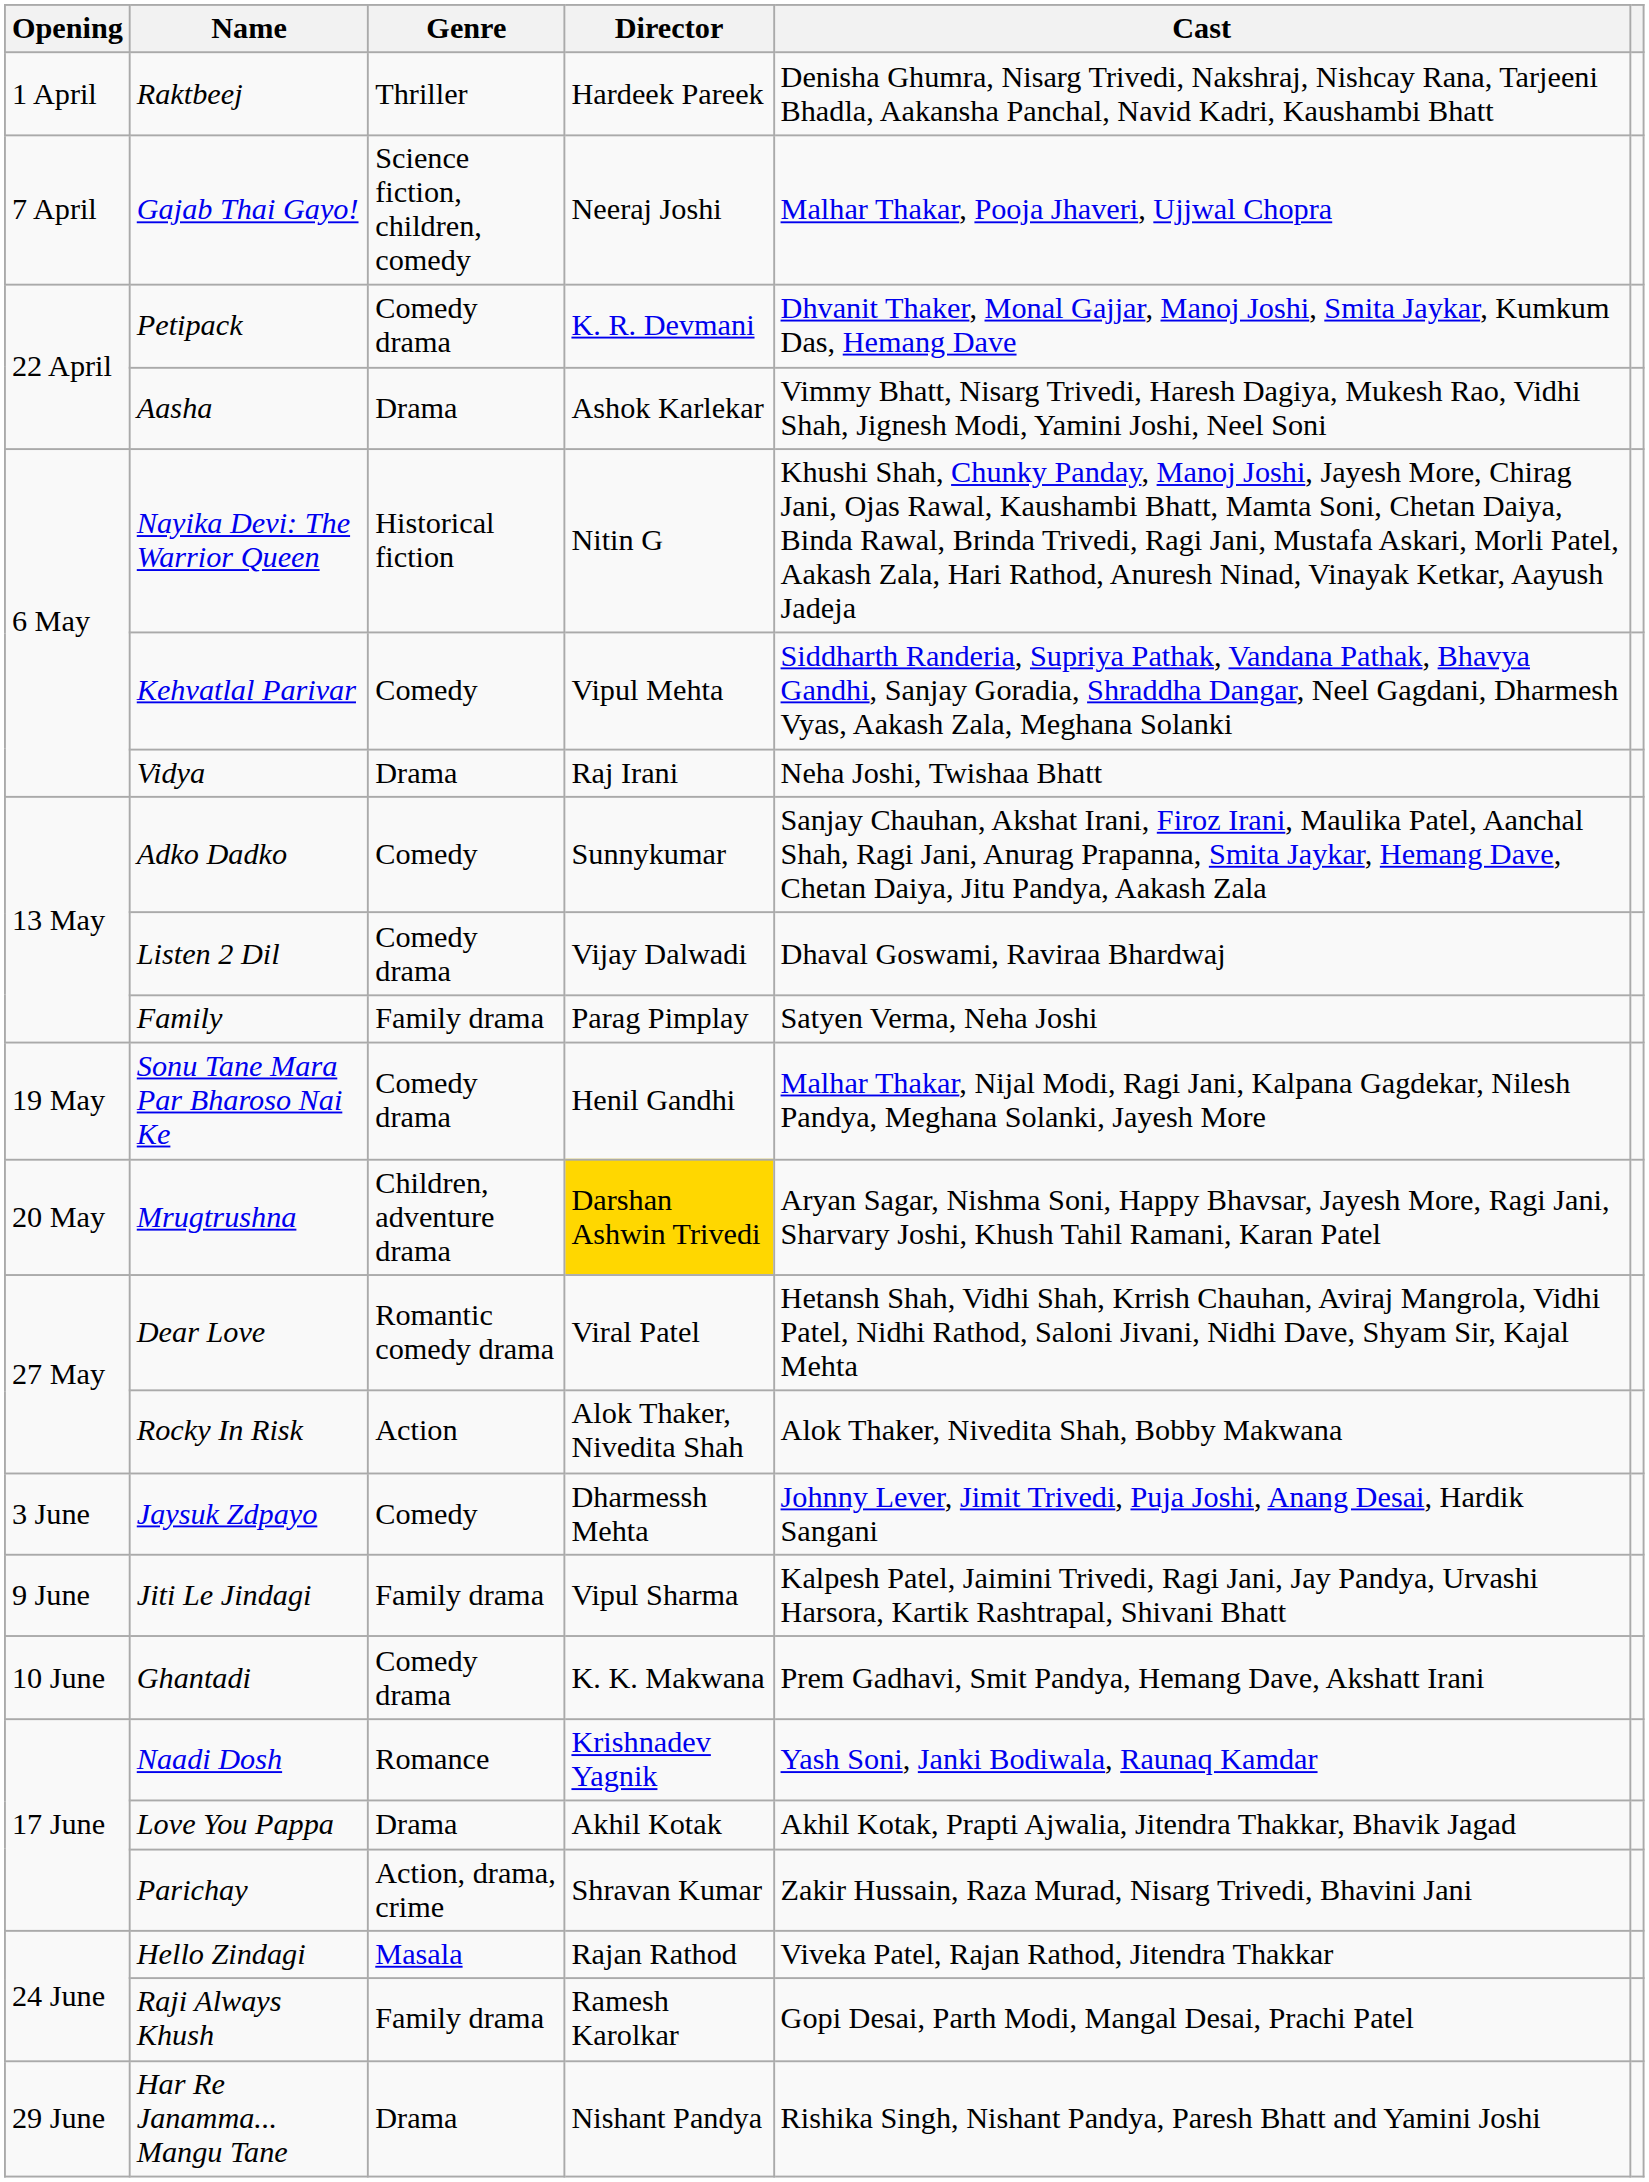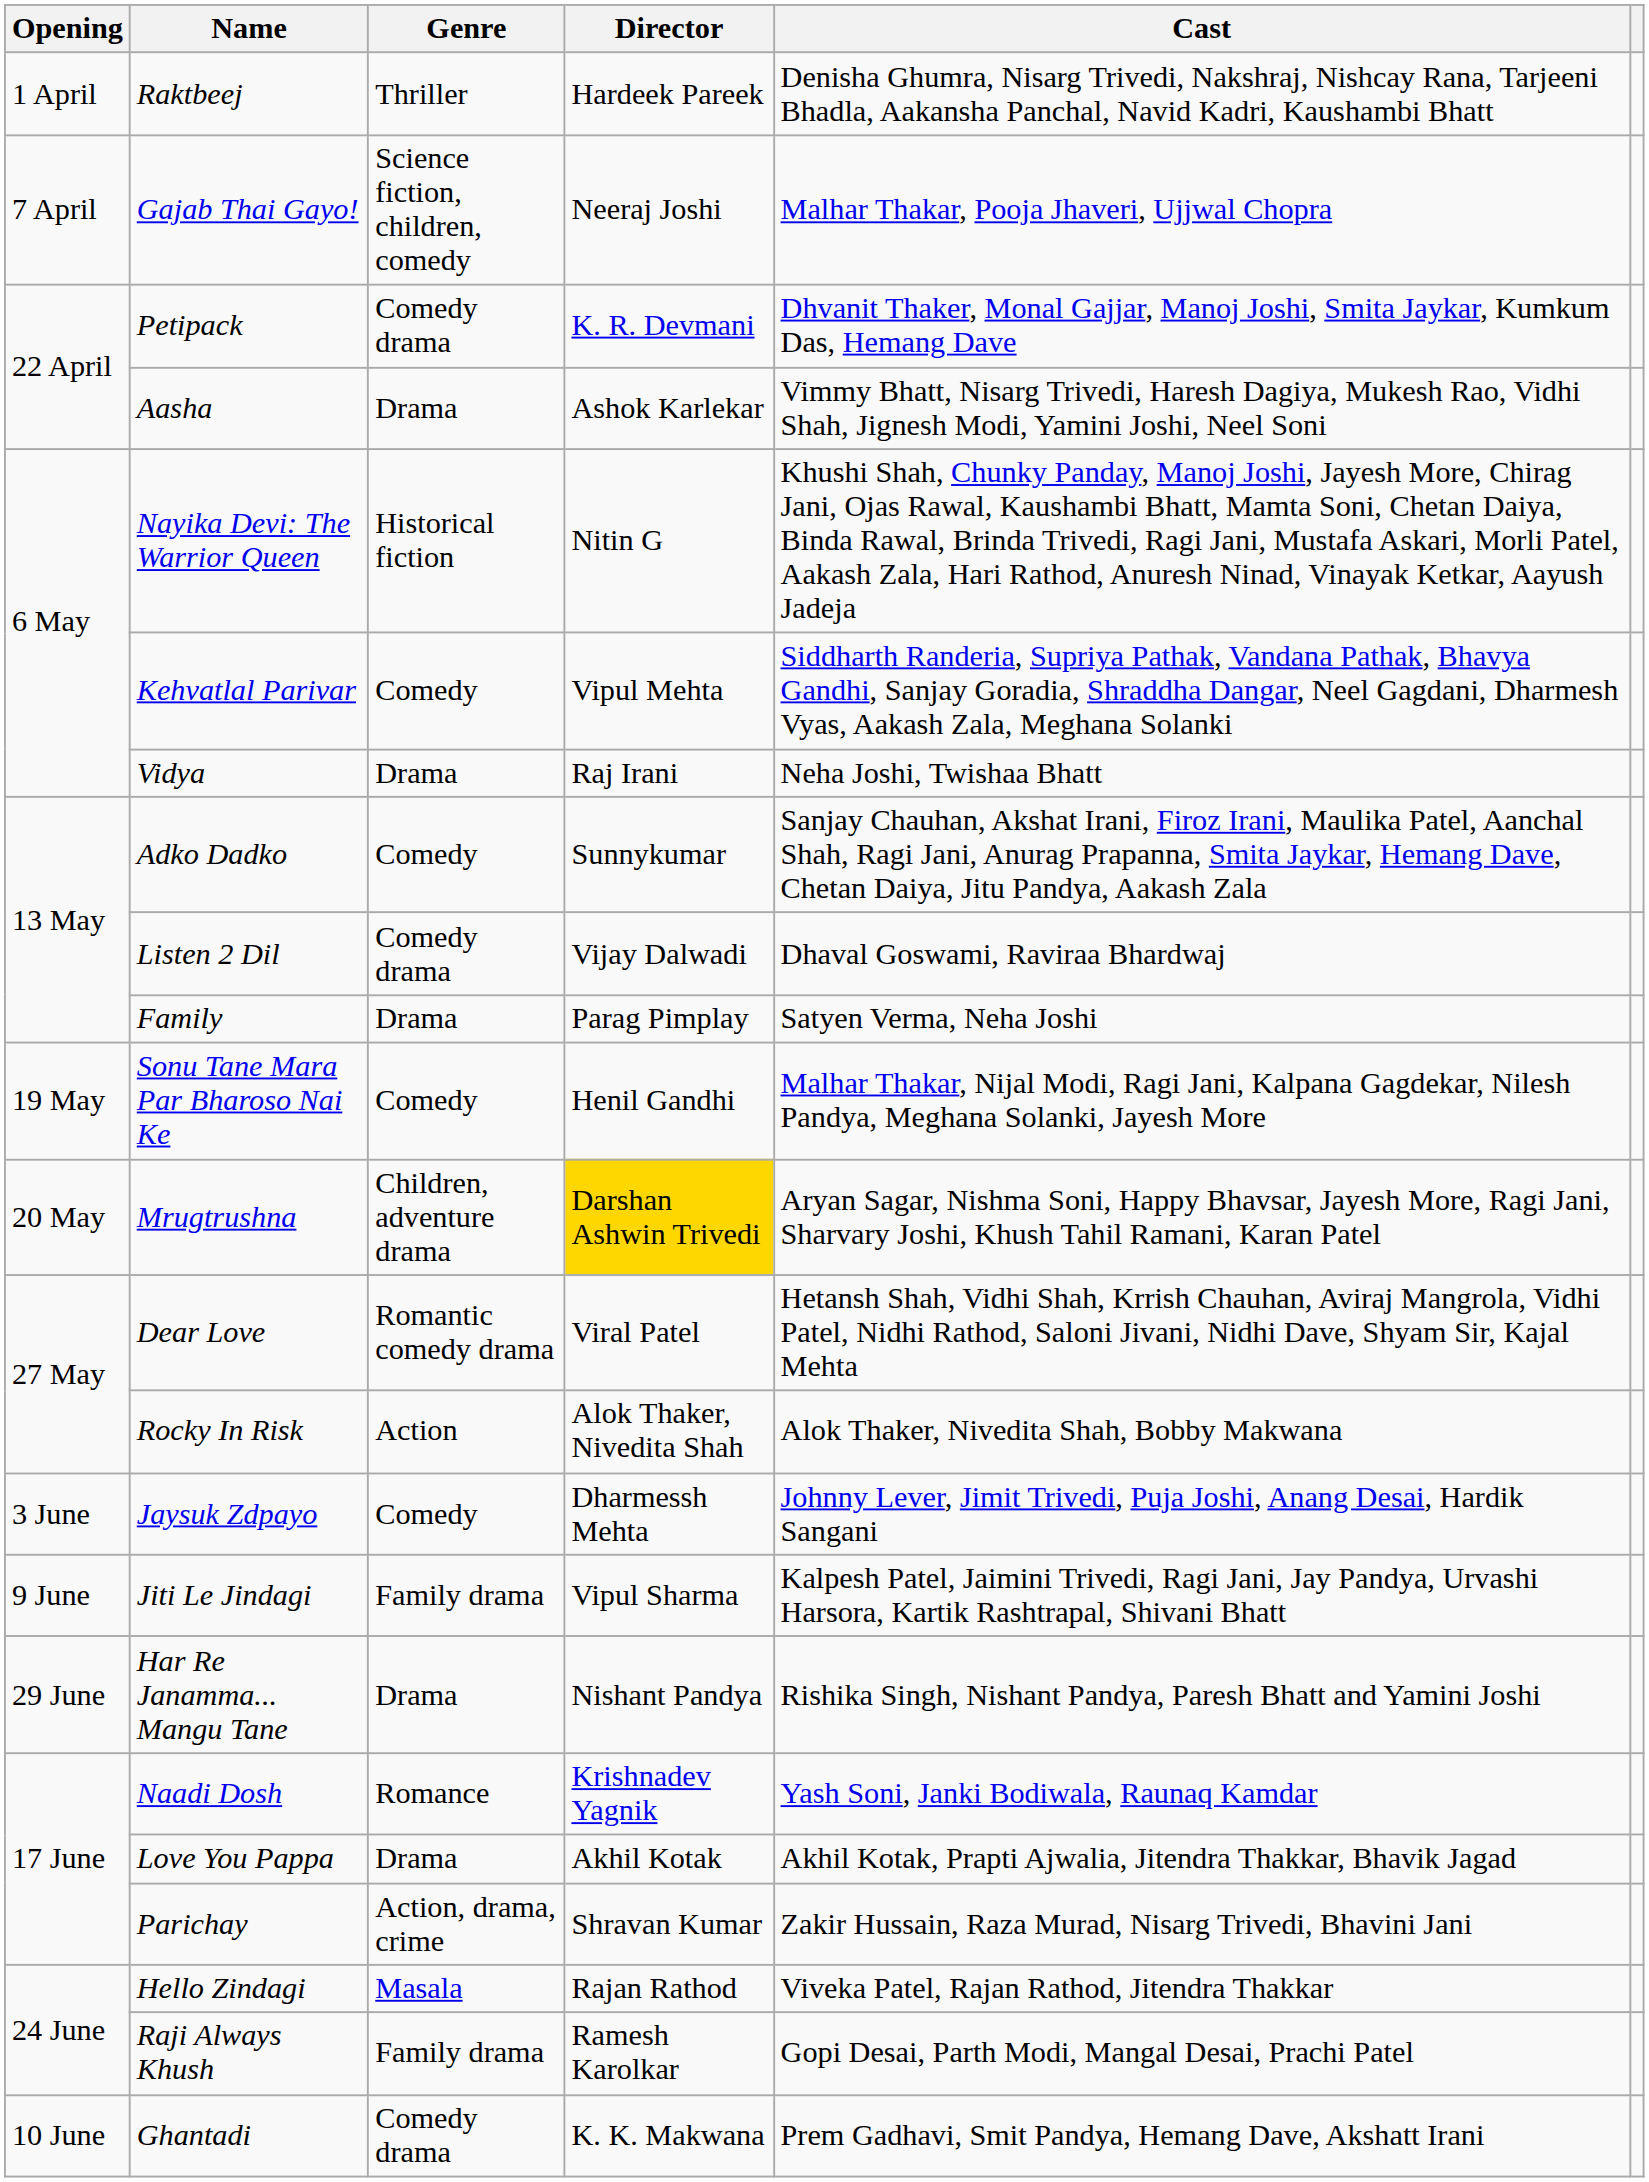Family | Genre: Family drama -> Drama
Sonu Tane Mara Par Bharoso Nai Ke | Genre: Comedy drama -> Comedy
rows swapped: Ghantadi <-> Har Re Janamma... Mangu Tane
